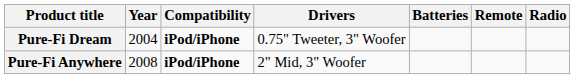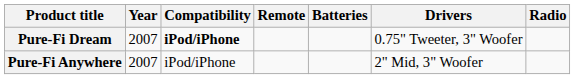columns swapped: Drivers <-> Remote
Pure-Fi Dream | Year: 2004 -> 2007
Pure-Fi Anywhere | Year: 2008 -> 2007
Pure-Fi Anywhere | Compatibility: bold -> normal
